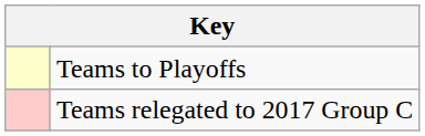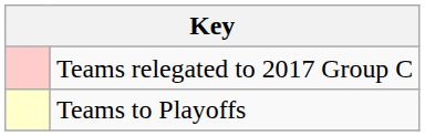rows swapped: Teams to Playoffs <-> Teams relegated to 2017 Group C
